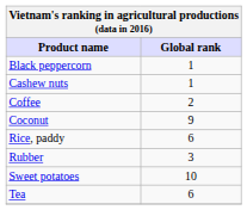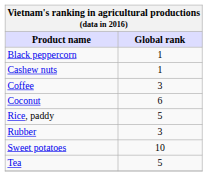Coffee | Global rank: 2 -> 3
Coconut | Global rank: 9 -> 6
Rice, paddy | Global rank: 6 -> 5
Tea | Global rank: 6 -> 5
